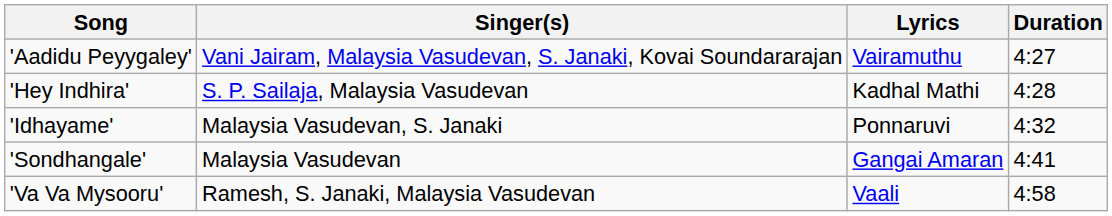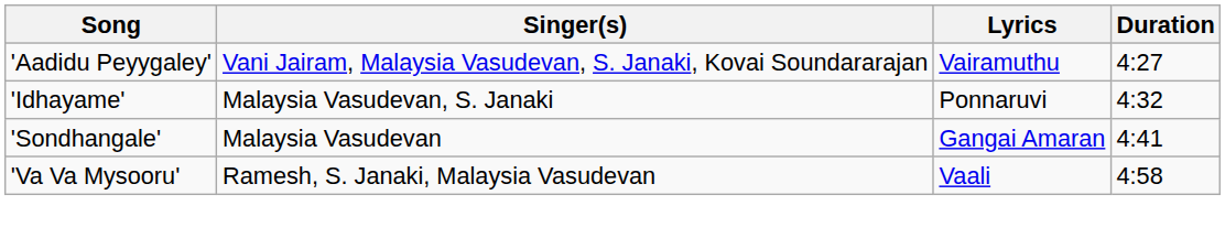- row: 'Hey Indhira' | S. P. Sailaja, Malaysia Vasudevan | Kadhal Mathi | 4:28
